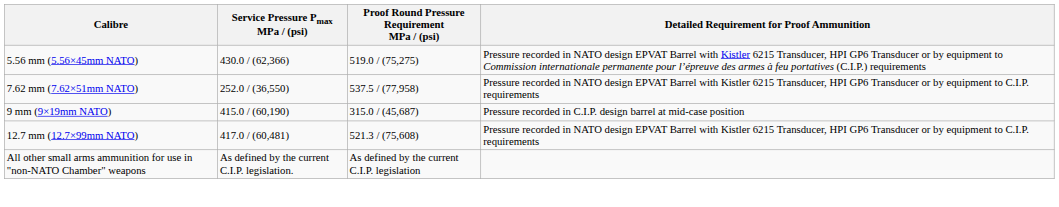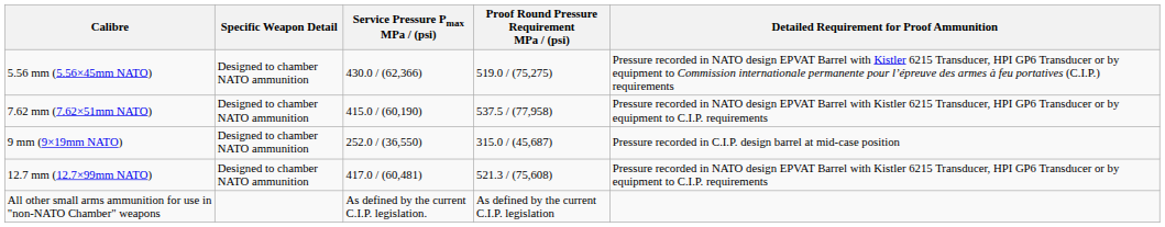+ column: Specific Weapon Detail | Designed to chamber NATO ammunition | Designed to chamber NATO ammunition | Designed to chamber NATO ammunition | Designed to chamber NATO ammunition
7.62 mm (7.62×51mm NATO) | Service Pressure Pmax MPa / (psi): 252.0 / (36,550) -> 415.0 / (60,190)
9 mm (9×19mm NATO) | Service Pressure Pmax MPa / (psi): 415.0 / (60,190) -> 252.0 / (36,550)
